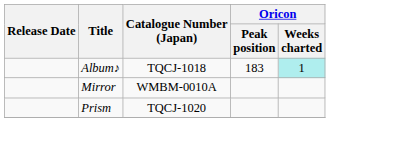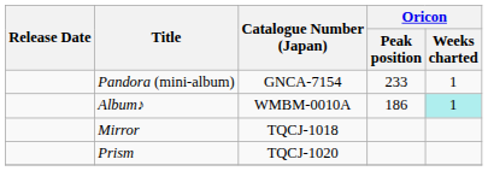+ row: Pandora (mini-album) | GNCA-7154 | 233 | 1
Album♪ | Catalogue Number (Japan): TQCJ-1018 -> WMBM-0010A
Album♪ | Oricon / Peak position: 183 -> 186
Mirror | Catalogue Number (Japan): WMBM-0010A -> TQCJ-1018
